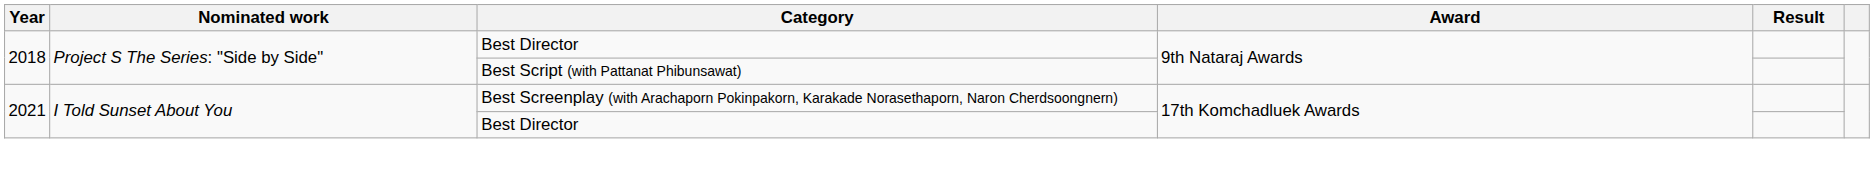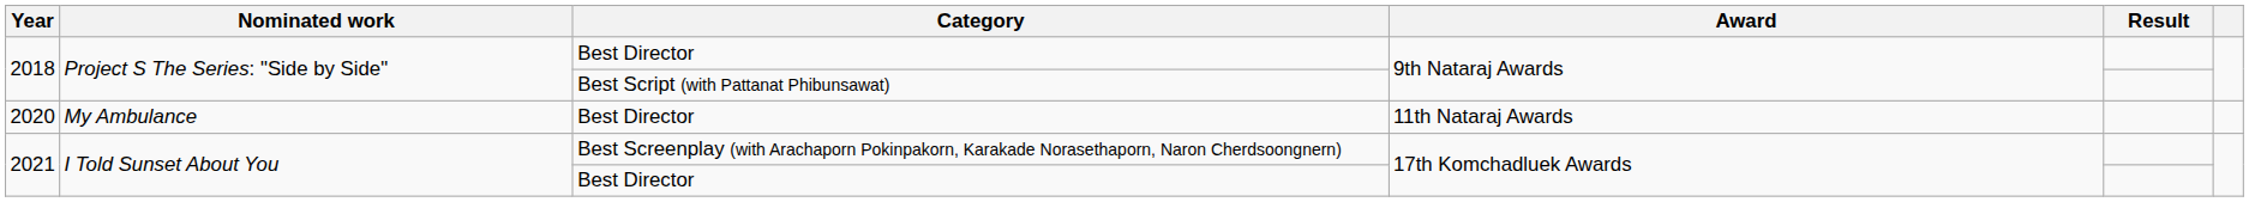+ row: 2020 | My Ambulance | Best Director | 11th Nataraj Awards
